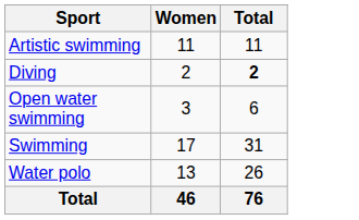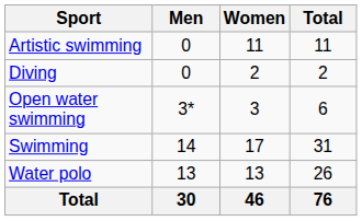+ column: Men | 0 | 0 | 3* | 14 | 13 | 30
Diving | Total: bold -> normal
